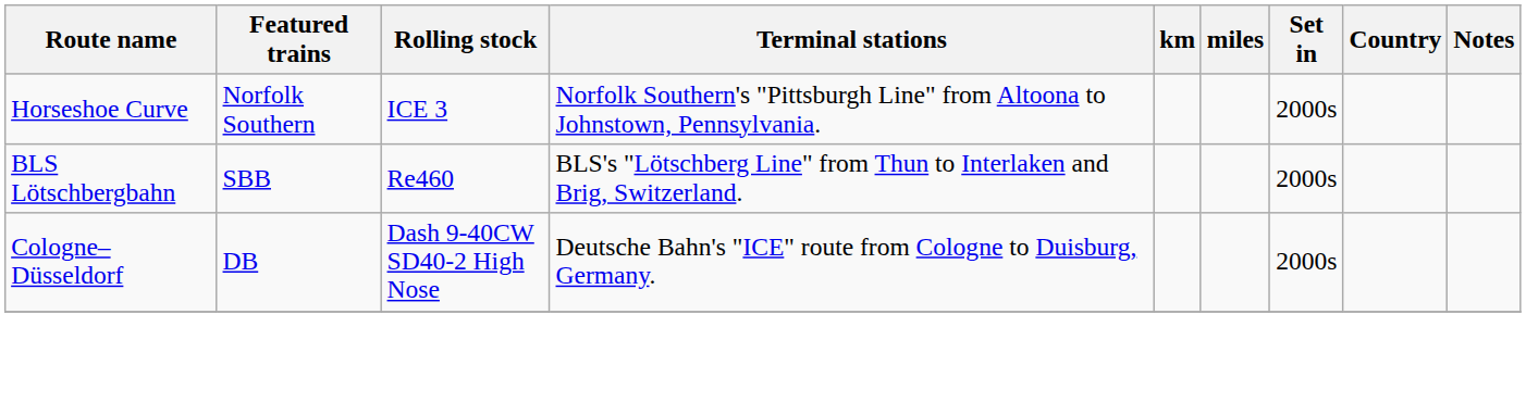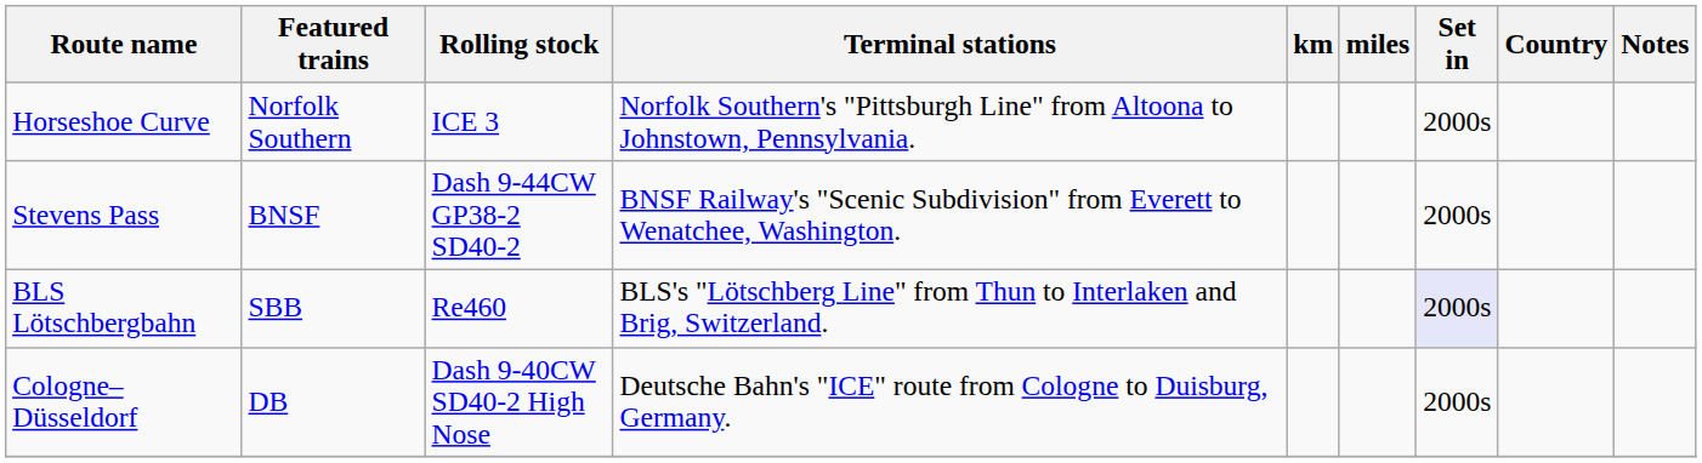+ row: Stevens Pass | BNSF | Dash 9-44CW GP38-2 SD40-2 | BNSF Railway's "Scenic Subdivision" from Everett to Wenatchee, Washington. | 2000s
BLS Lötschbergbahn | Set in: no background -> lavender background
